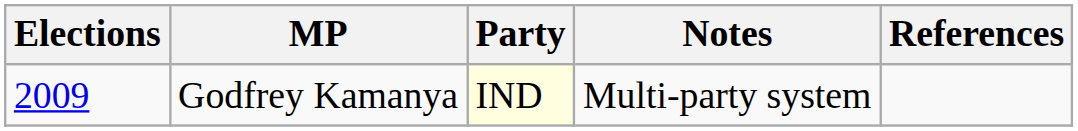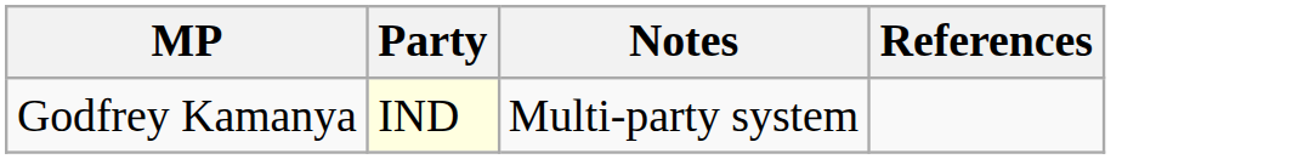- column: Elections | 2009
